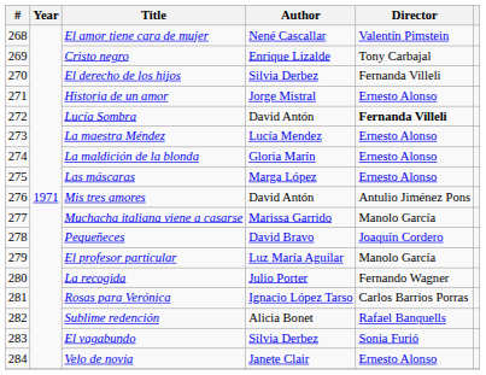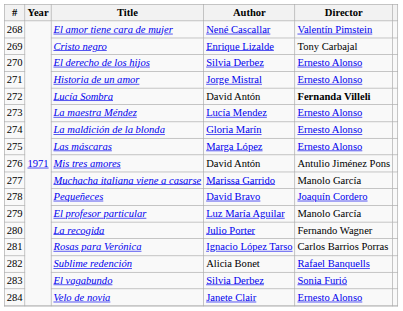El derecho de los hijos | Director: Fernanda Villeli -> Ernesto Alonso
